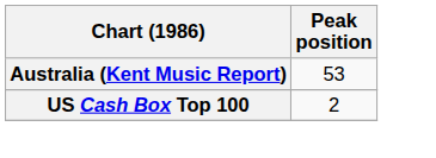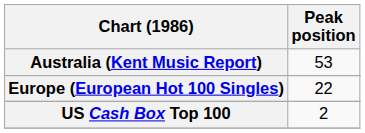+ row: Europe (European Hot 100 Singles) | 22
